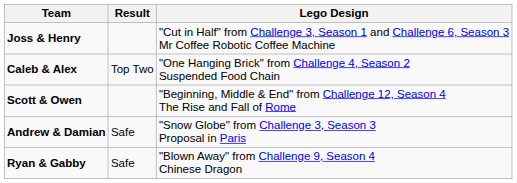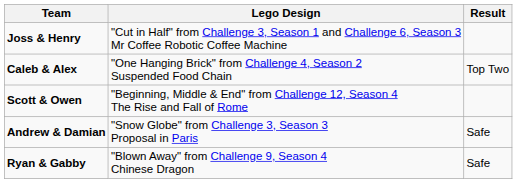columns swapped: Lego Design <-> Result
